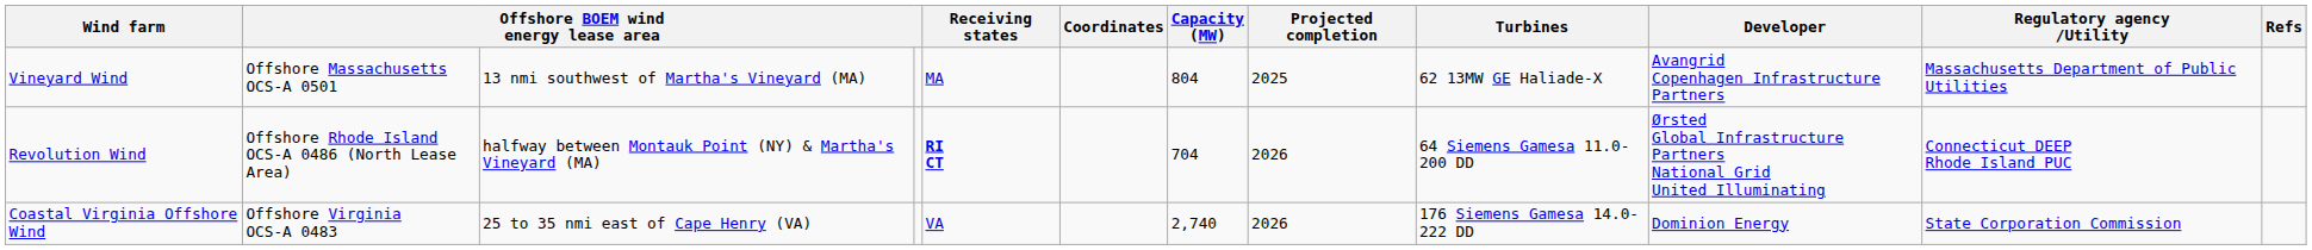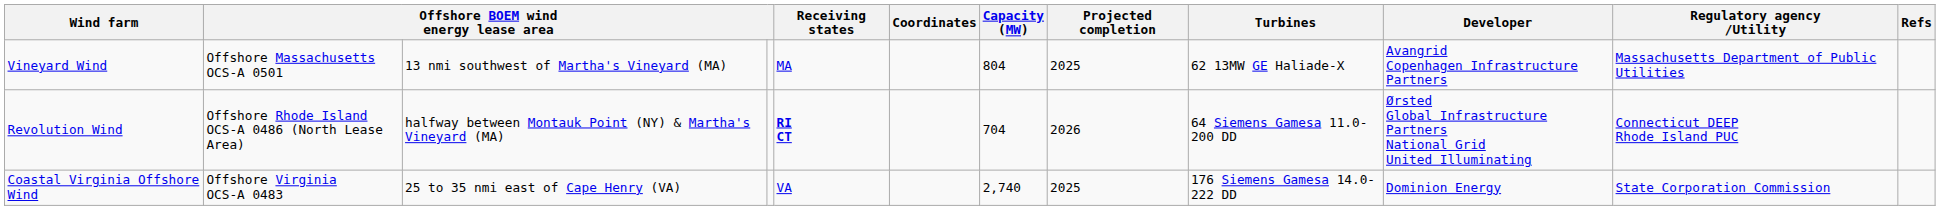Coastal Virginia Offshore Wind | Projected completion: 2026 -> 2025
